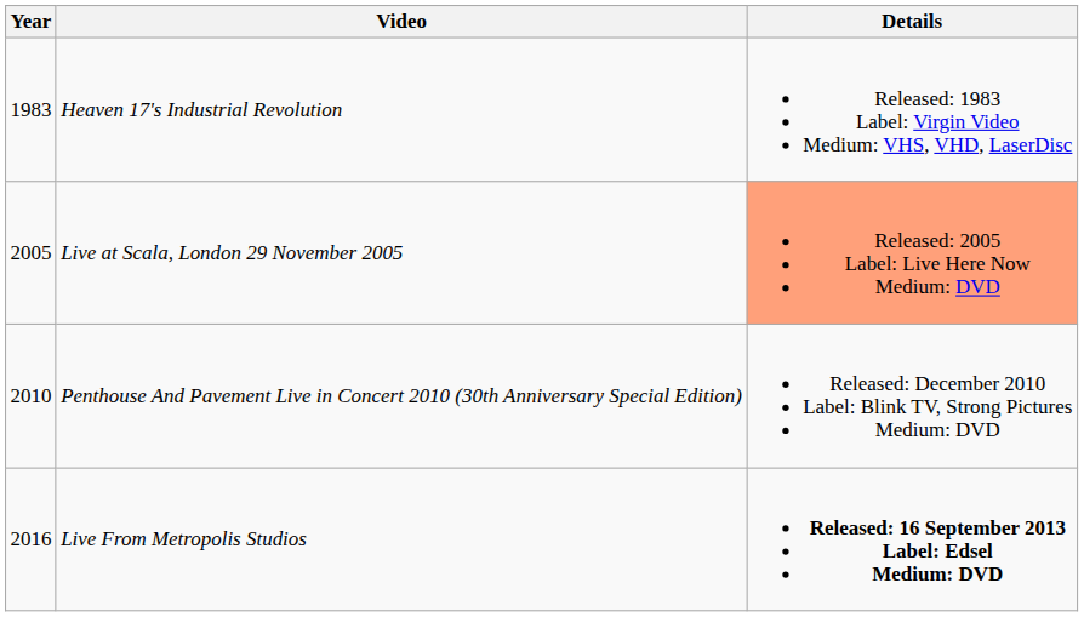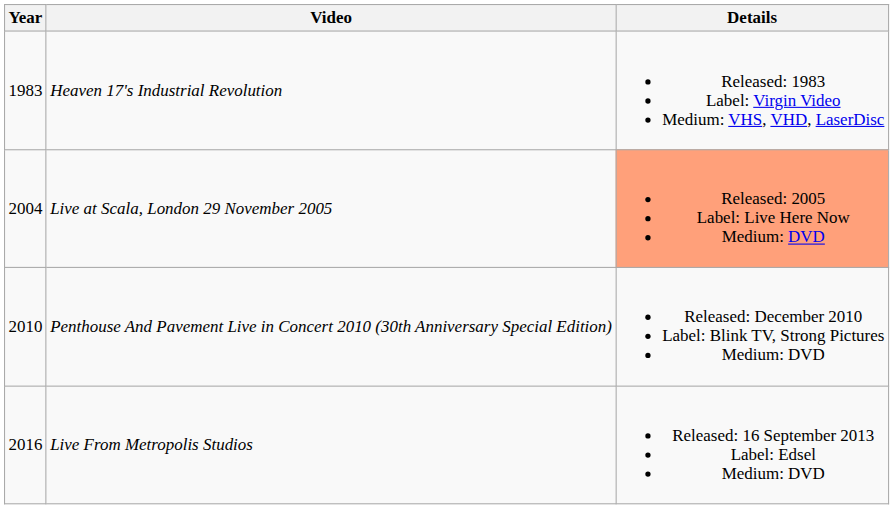Live at Scala, London 29 November 2005 | Year: 2005 -> 2004
Live From Metropolis Studios | Details: bold -> normal
